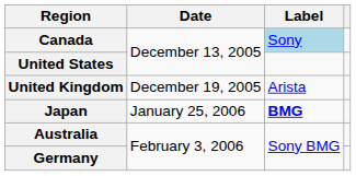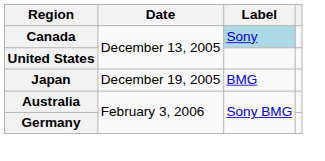- row: United Kingdom | December 19, 2005 | Arista
Japan | Date: January 25, 2006 -> December 19, 2005
Japan | Label: bold -> normal
